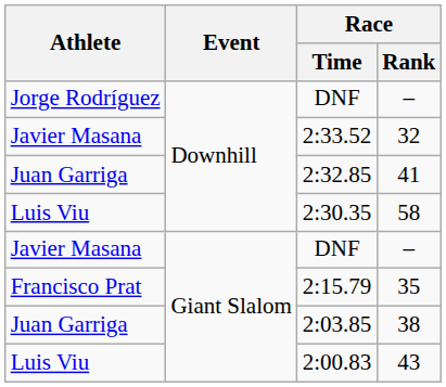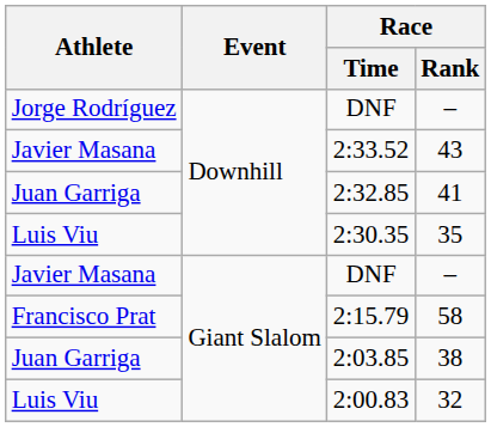2:33.52 | Race / Rank: 32 -> 43
2:30.35 | Race / Rank: 58 -> 35
2:15.79 | Race / Rank: 35 -> 58
2:00.83 | Race / Rank: 43 -> 32
